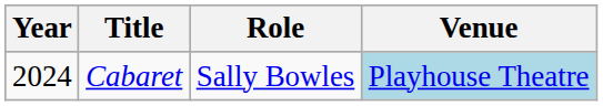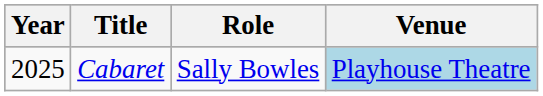Cabaret | Year: 2024 -> 2025
